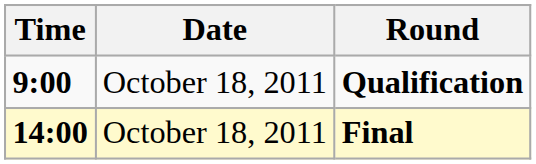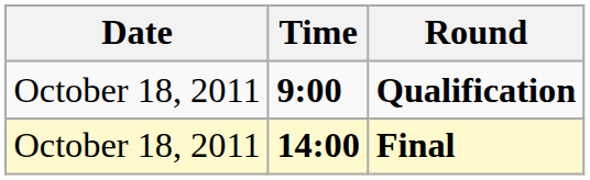columns swapped: Date <-> Time
